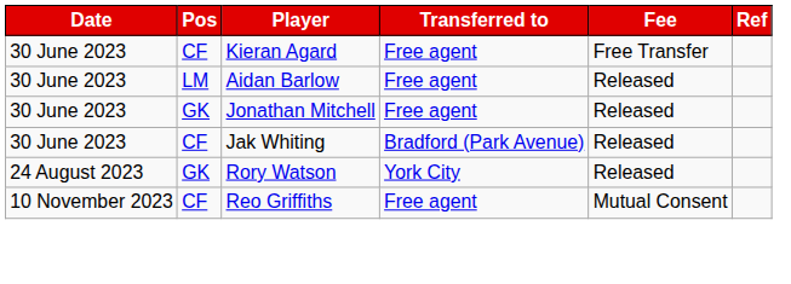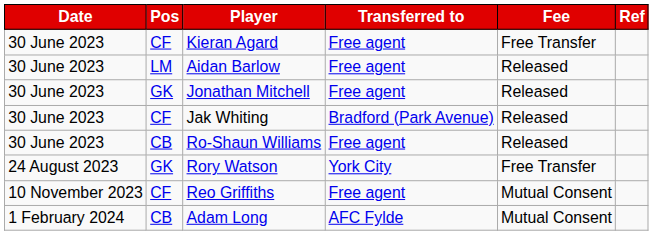+ row: 30 June 2023 | CB | Ro-Shaun Williams | Free agent | Released
Rory Watson | Fee: Released -> Free Transfer
+ row: 1 February 2024 | CB | Adam Long | AFC Fylde | Mutual Consent
